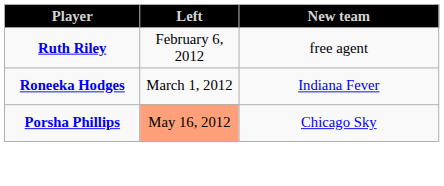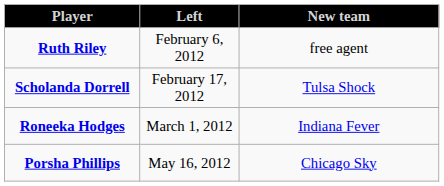+ row: Scholanda Dorrell | February 17, 2012 | Tulsa Shock
Porsha Phillips | Left: lightsalmon background -> no background
